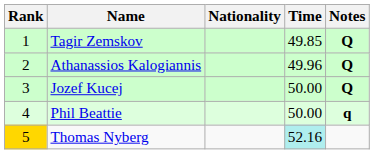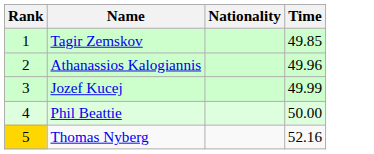- column: Notes | Q | Q | Q | q
Jozef Kucej | Time: 50.00 -> 49.99
Thomas Nyberg | Time: paleturquoise background -> no background
